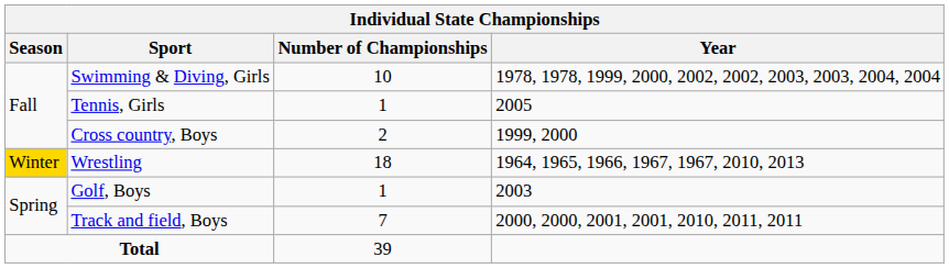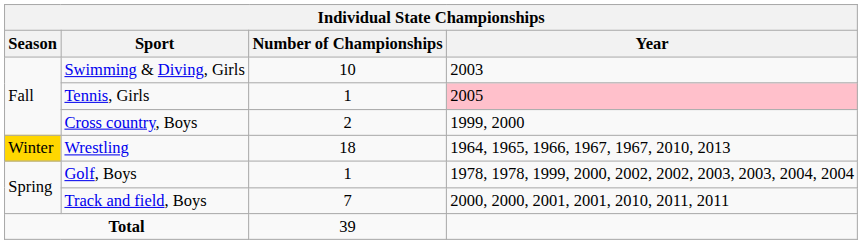Swimming & Diving, Girls | Year: 1978, 1978, 1999, 2000, 2002, 2002, 2003, 2003, 2004, 2004 -> 2003
Tennis, Girls | Year: no background -> pink background
Golf, Boys | Year: 2003 -> 1978, 1978, 1999, 2000, 2002, 2002, 2003, 2003, 2004, 2004
